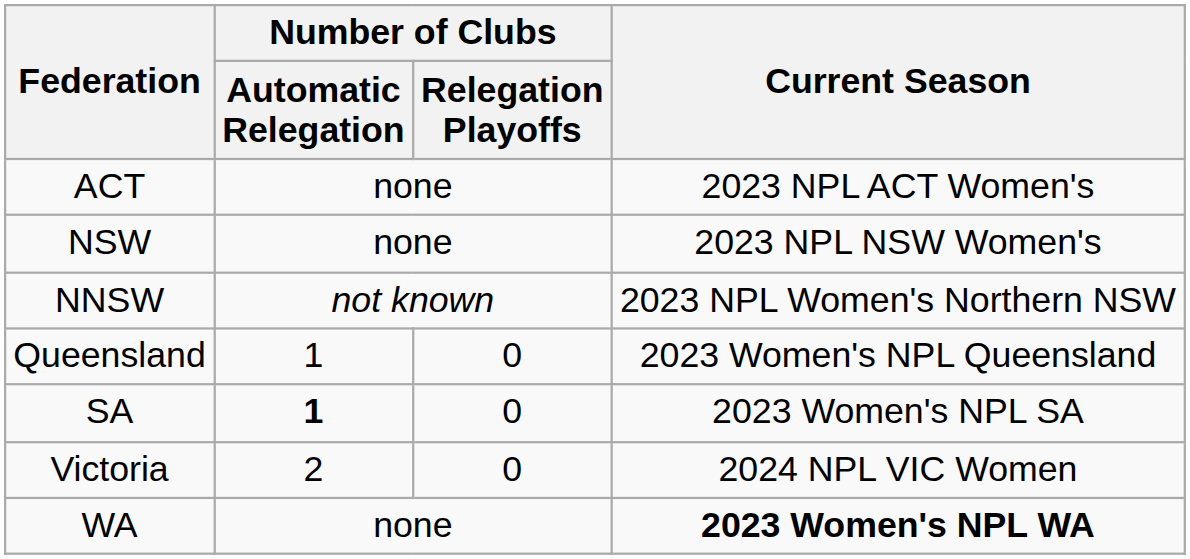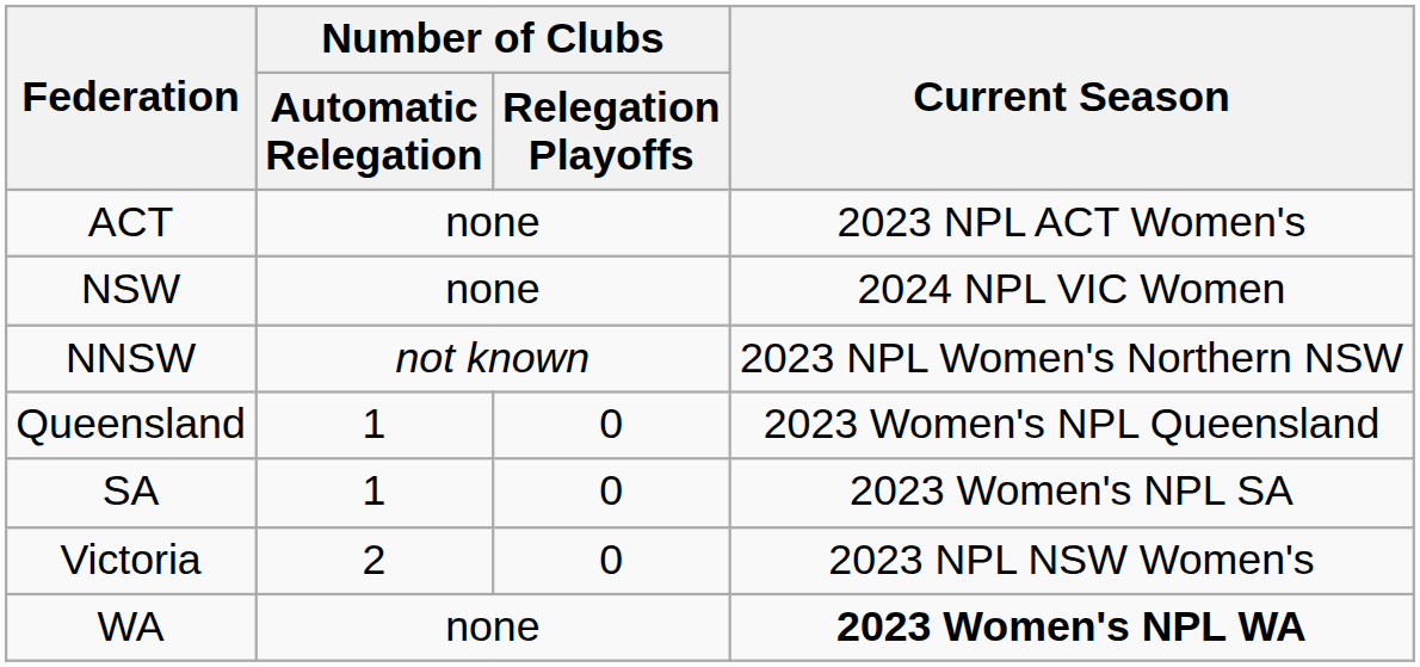NSW | Current Season: 2023 NPL NSW Women's -> 2024 NPL VIC Women
SA | Number of Clubs / Automatic Relegation: bold -> normal
Victoria | Current Season: 2024 NPL VIC Women -> 2023 NPL NSW Women's
